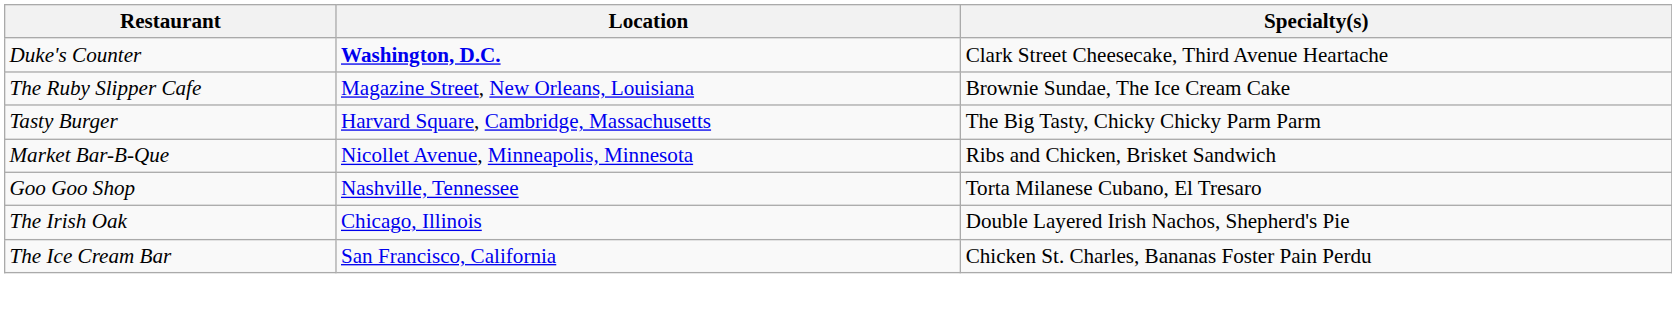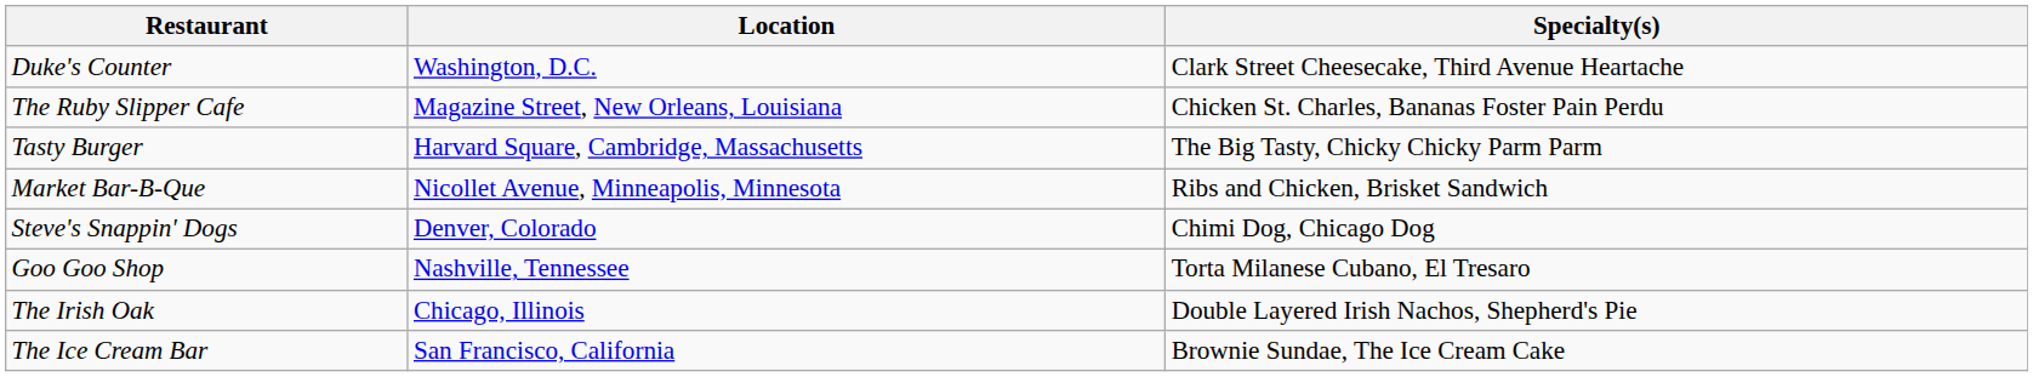Duke's Counter | Location: bold -> normal
The Ruby Slipper Cafe | Specialty(s): Brownie Sundae, The Ice Cream Cake -> Chicken St. Charles, Bananas Foster Pain Perdu
+ row: Steve's Snappin' Dogs | Denver, Colorado | Chimi Dog, Chicago Dog
The Ice Cream Bar | Specialty(s): Chicken St. Charles, Bananas Foster Pain Perdu -> Brownie Sundae, The Ice Cream Cake
